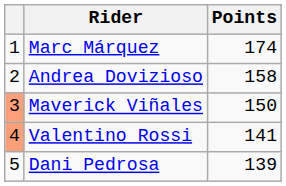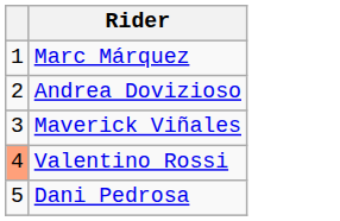- column: Points | 174 | 158 | 150 | 141 | 139
Maverick Viñales | column 1: lightsalmon background -> no background
